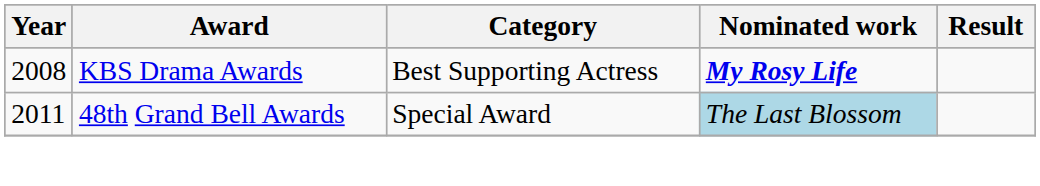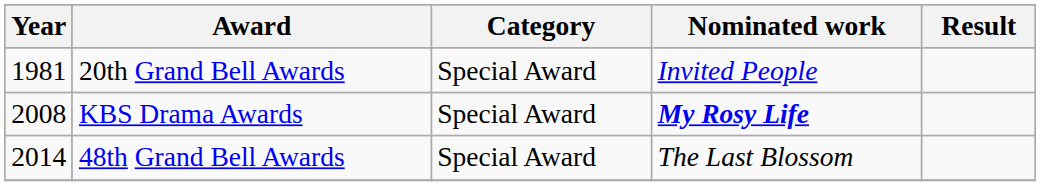+ row: 1981 | 20th Grand Bell Awards | Special Award | Invited People
KBS Drama Awards | Category: Best Supporting Actress -> Special Award
48th Grand Bell Awards | Year: 2011 -> 2014
48th Grand Bell Awards | Nominated work: lightblue background -> no background
